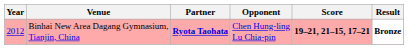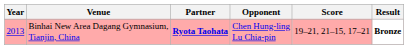Binhai New Area Dagang Gymnasium, Tianjin, China | Year: 2012 -> 2013
Binhai New Area Dagang Gymnasium, Tianjin, China | Score: bold -> normal
